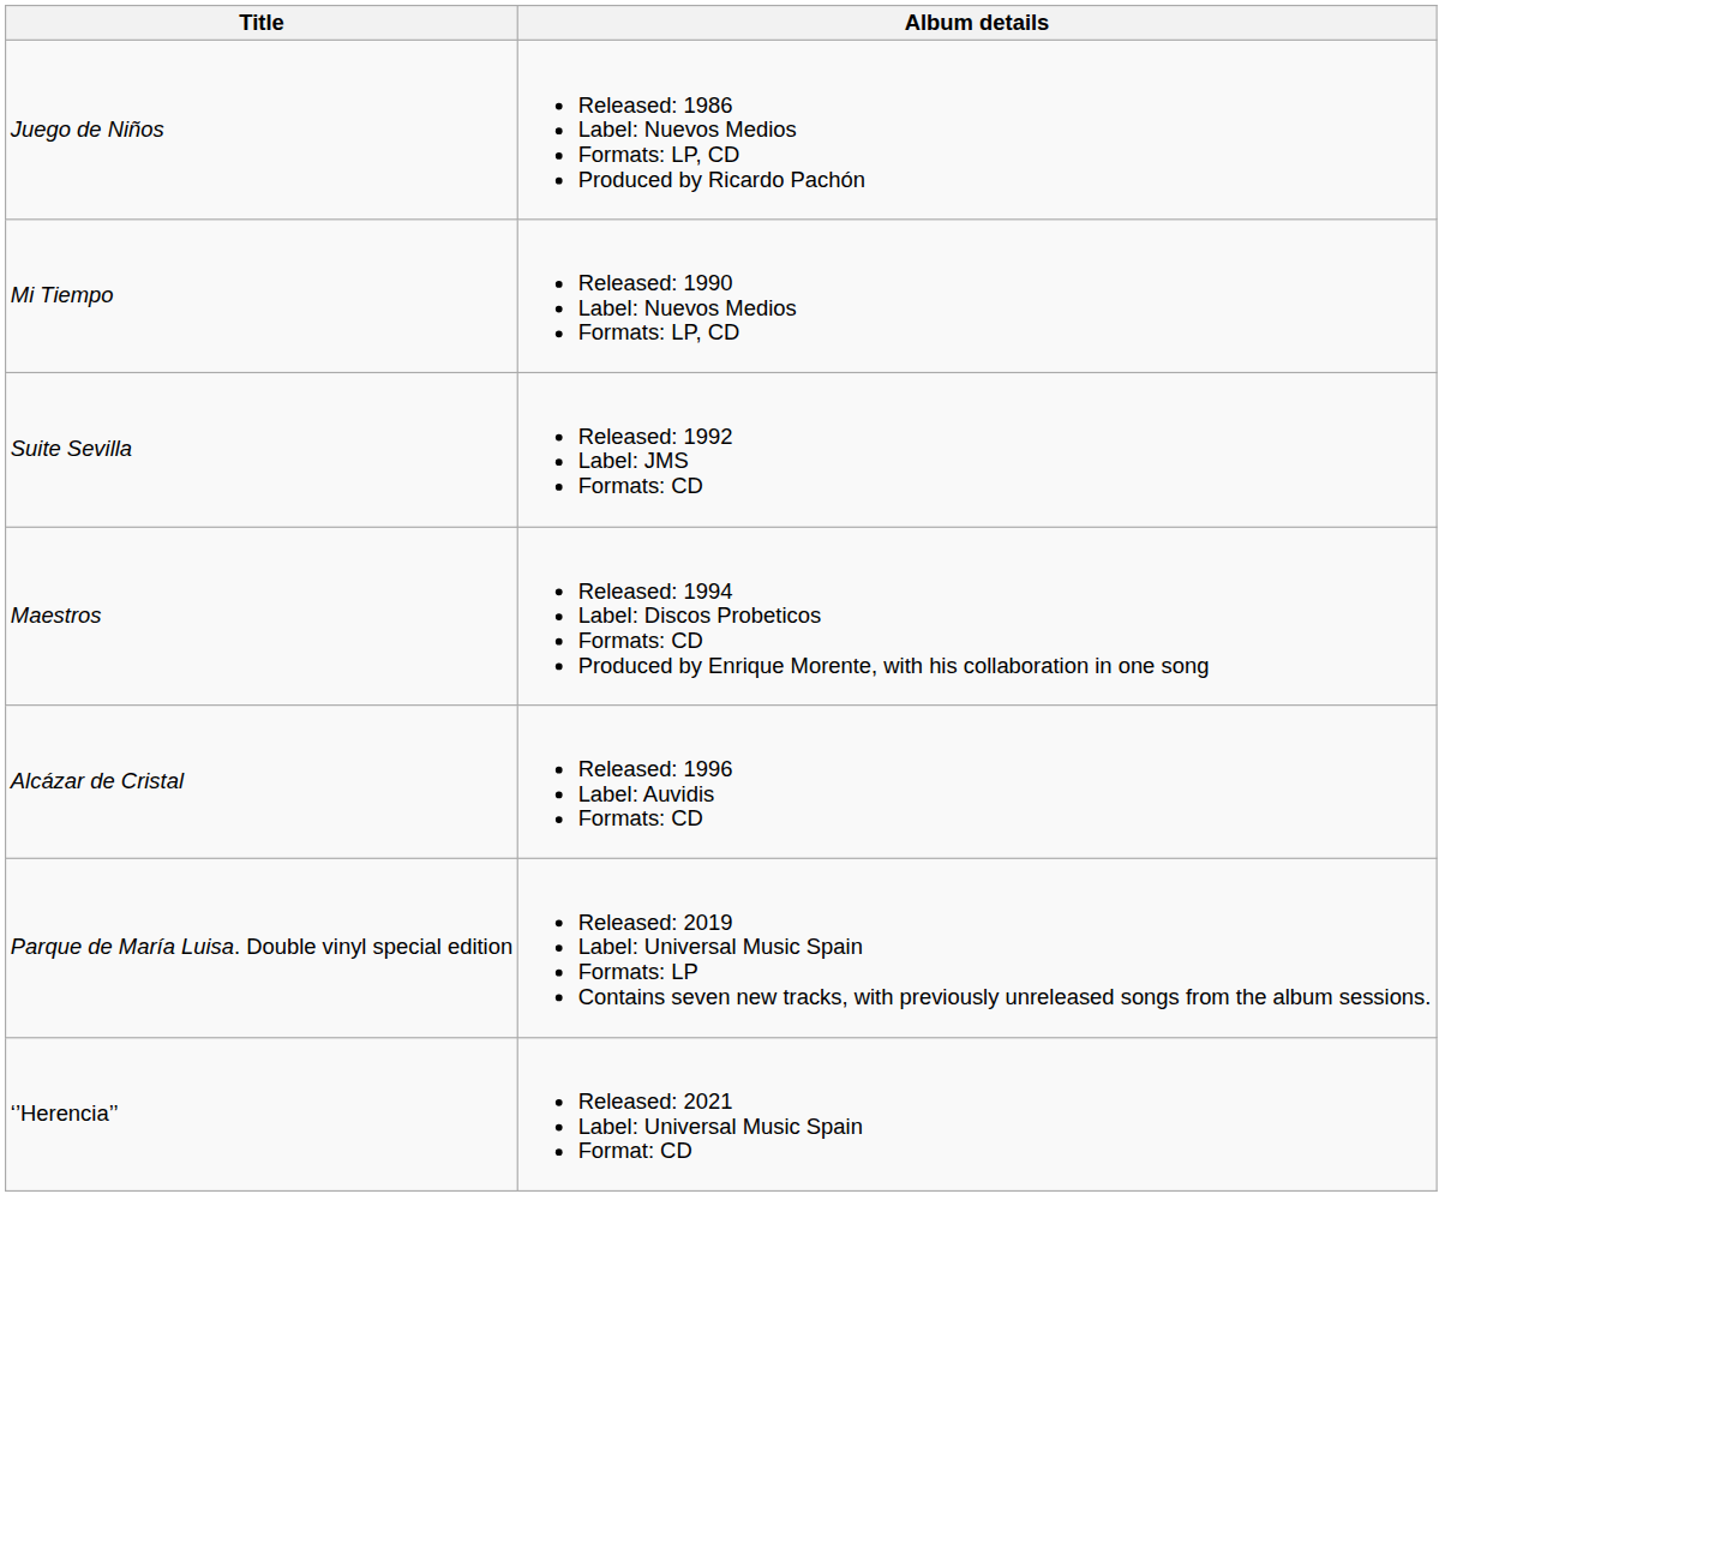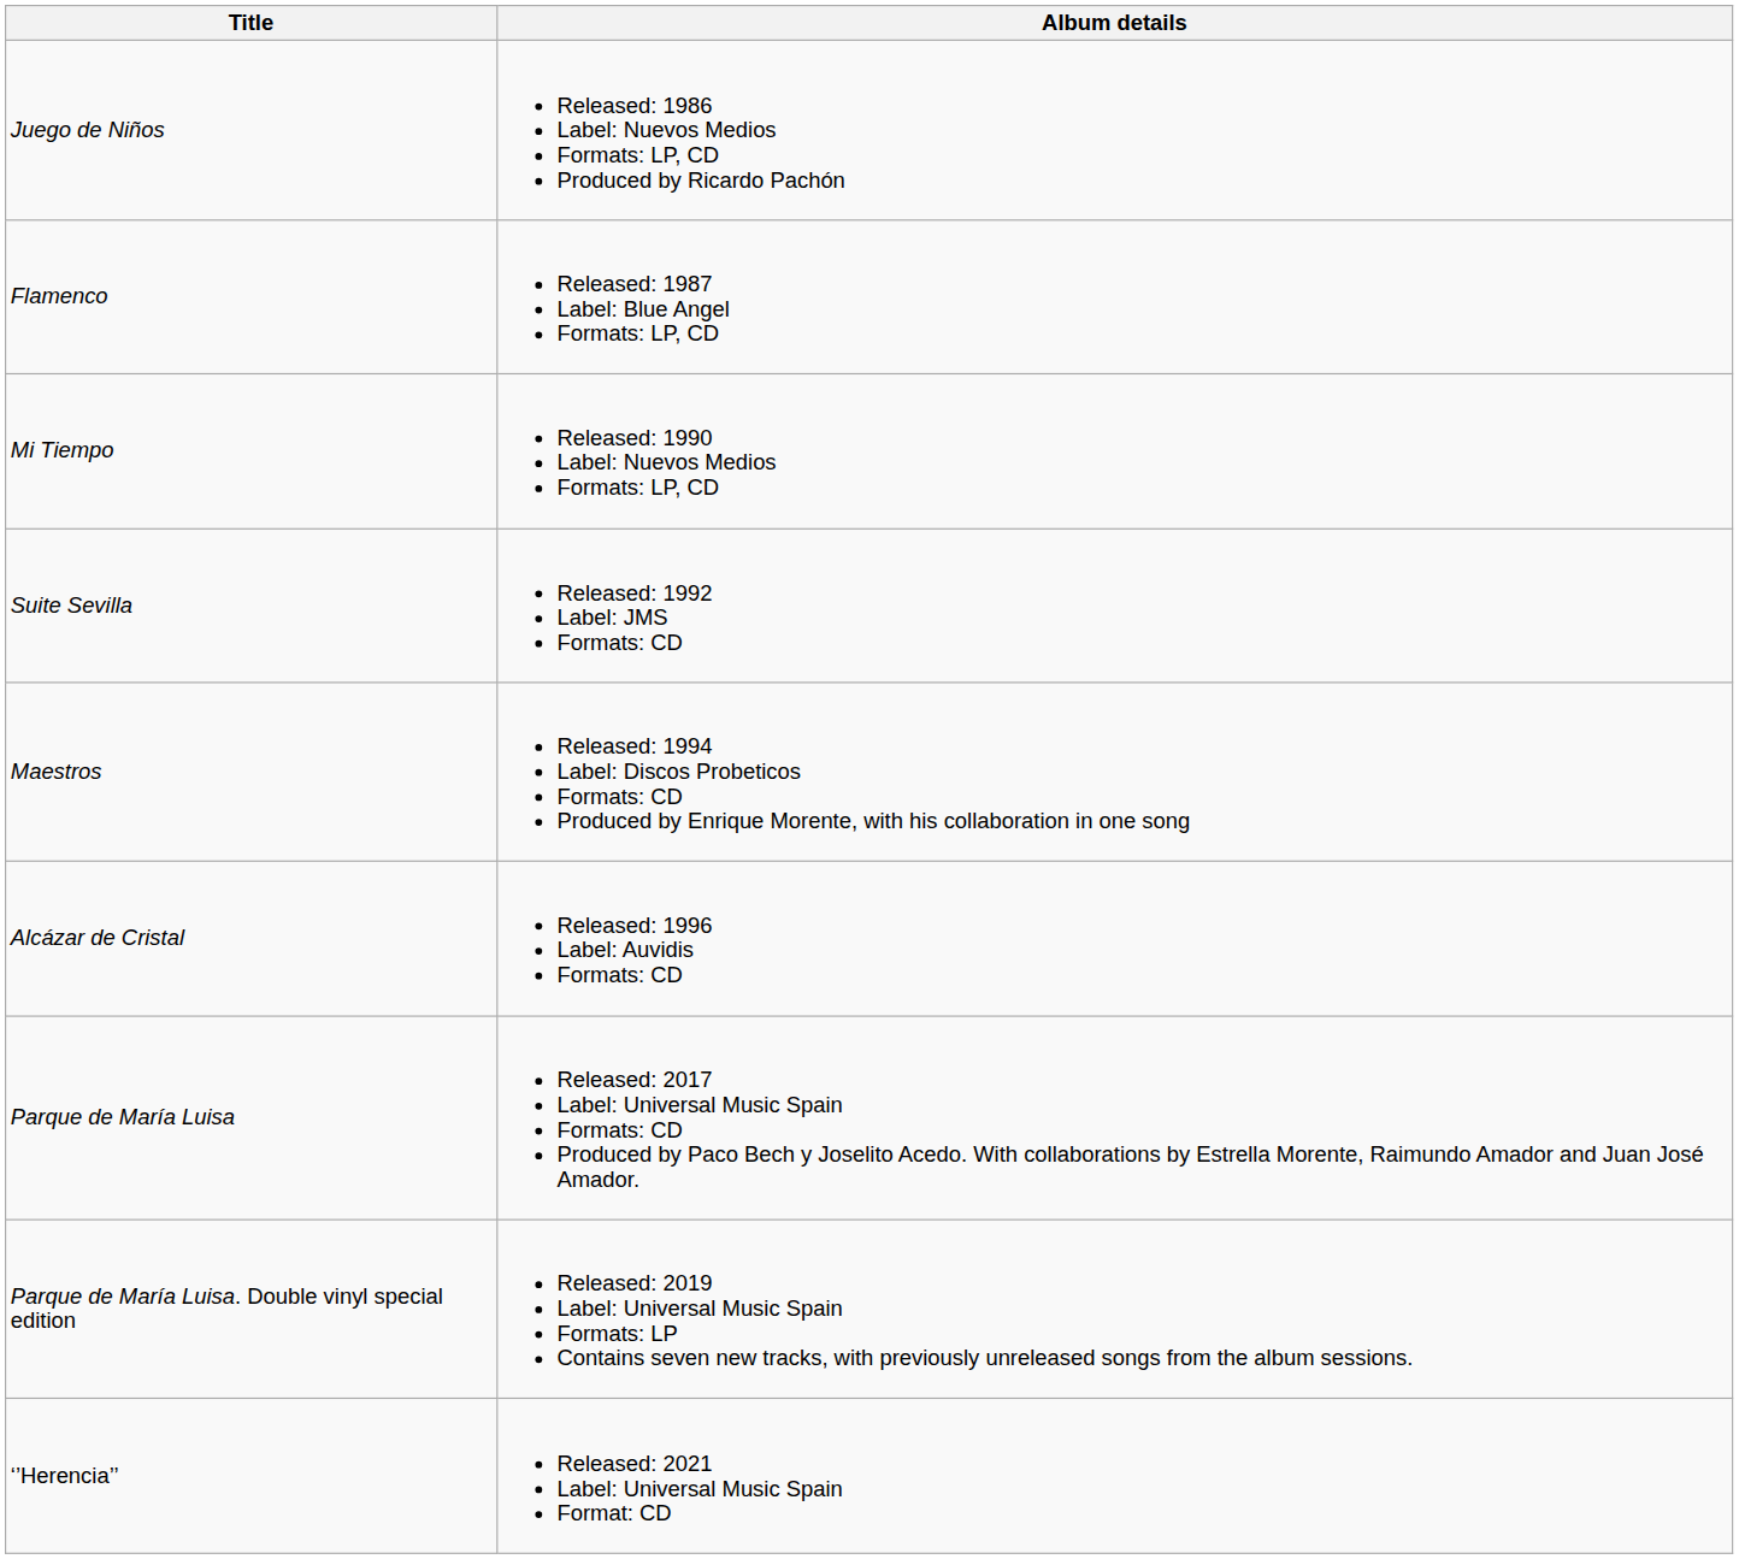+ row: Flamenco | Released: 1987 Label: Blue Angel Formats: LP, CD
+ row: Parque de María Luisa | Released: 2017 Label: Universal Music Spain Formats: CD Produced by Paco Bech y Joselito Acedo. With collaborations by Estrella Morente, Raimundo Amador and Juan José Amador.
